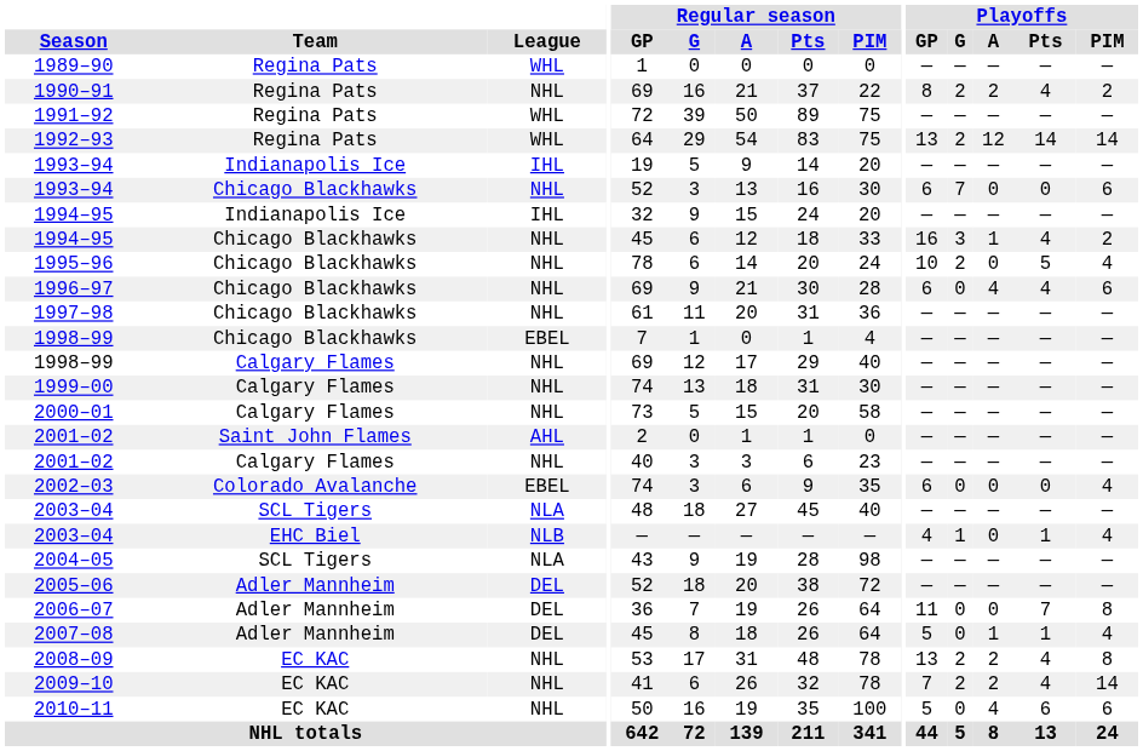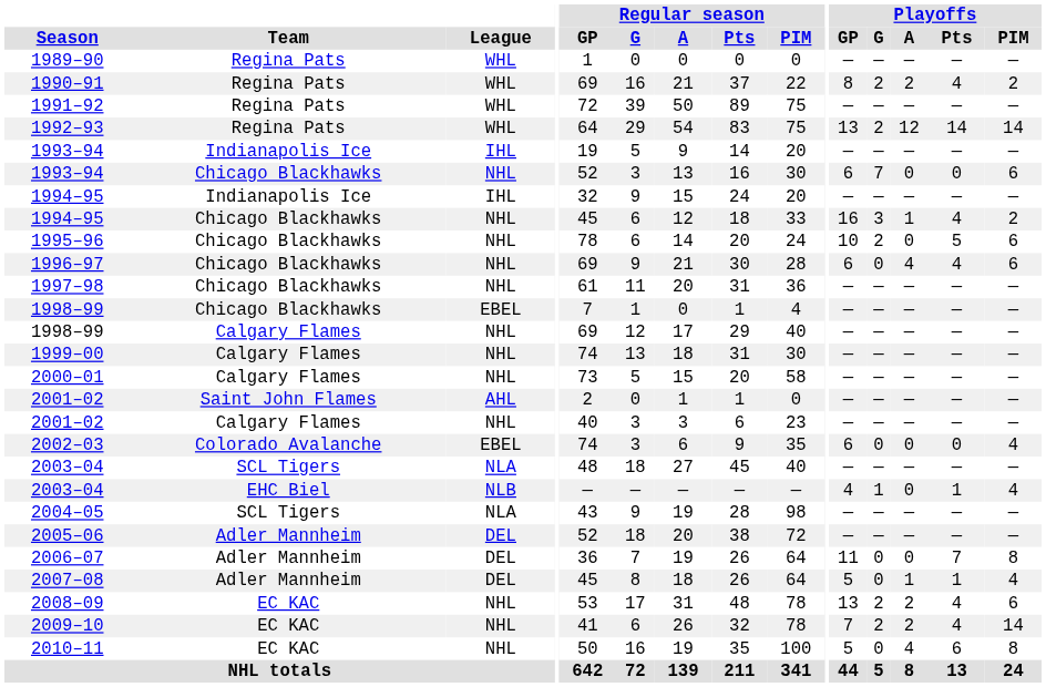1990–91 | League: NHL -> WHL
1995–96 | Playoffs / PIM: 4 -> 6
2008–09 | Playoffs / PIM: 8 -> 6
2010–11 | Playoffs / PIM: 6 -> 8
